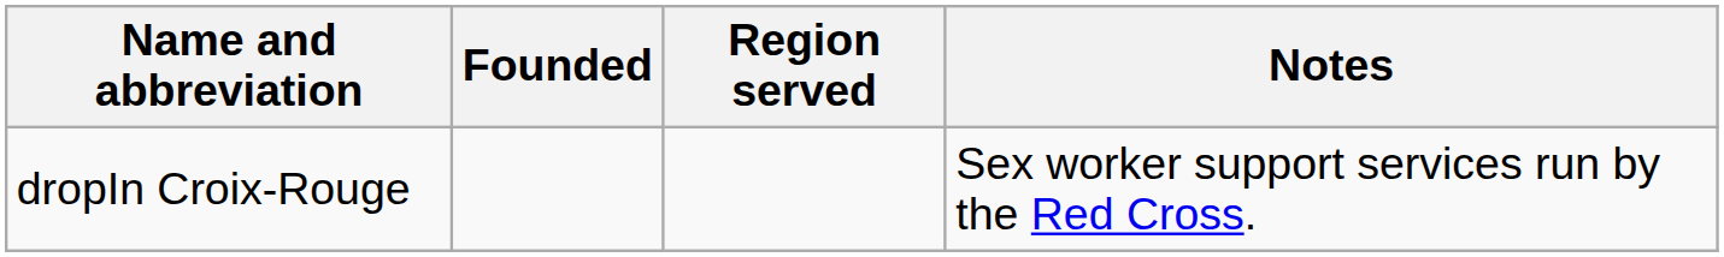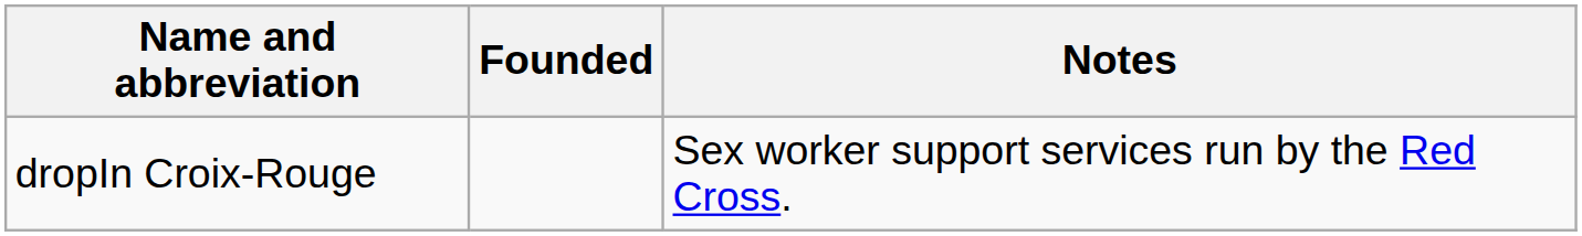- column: Region served
